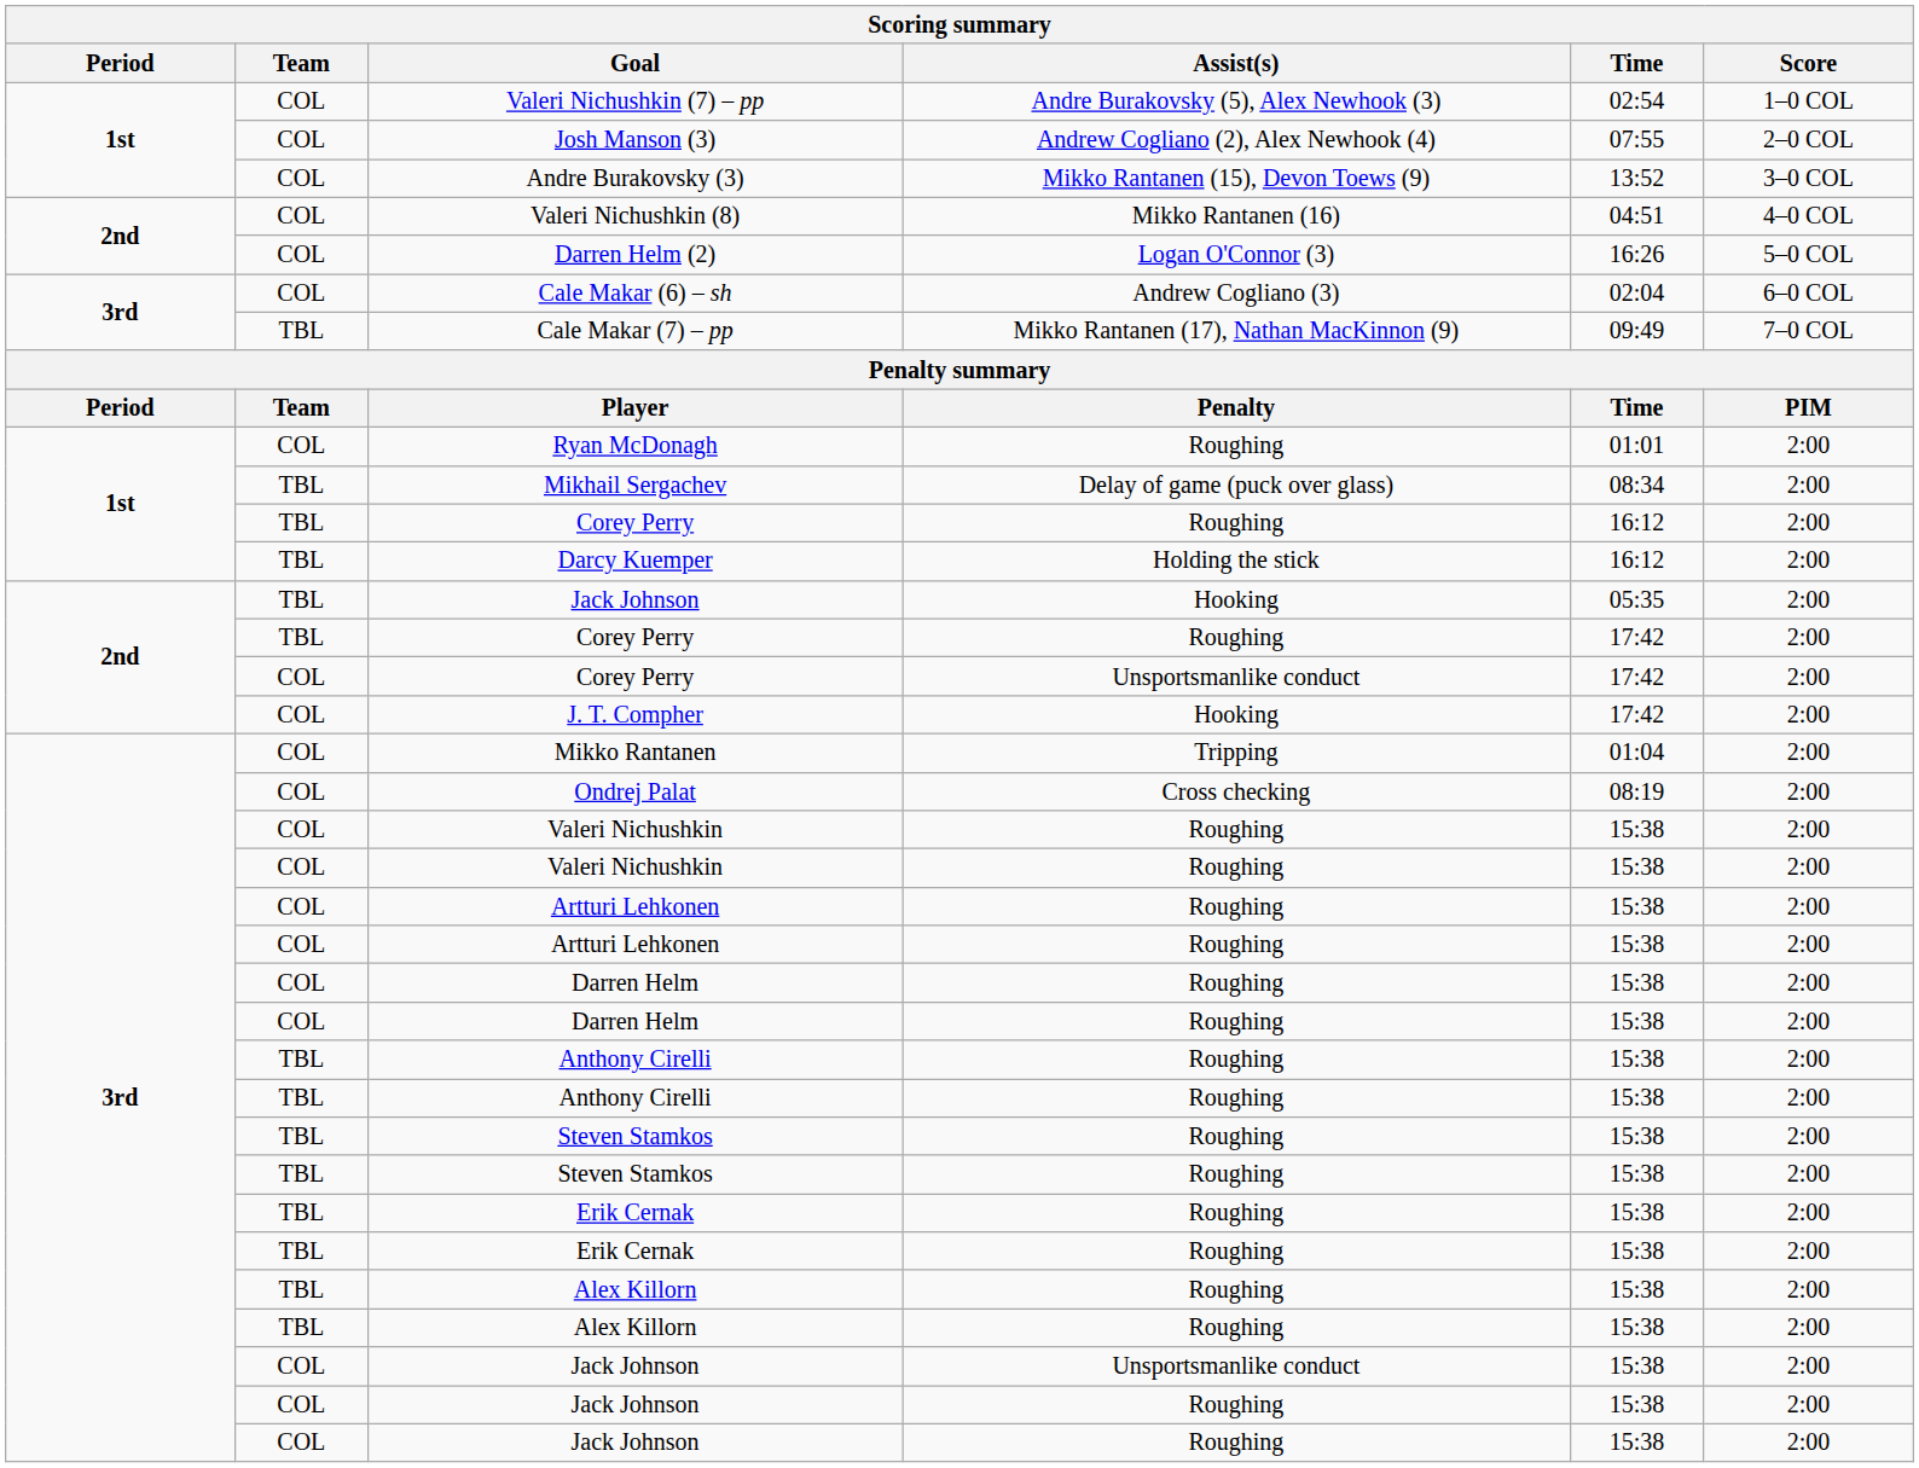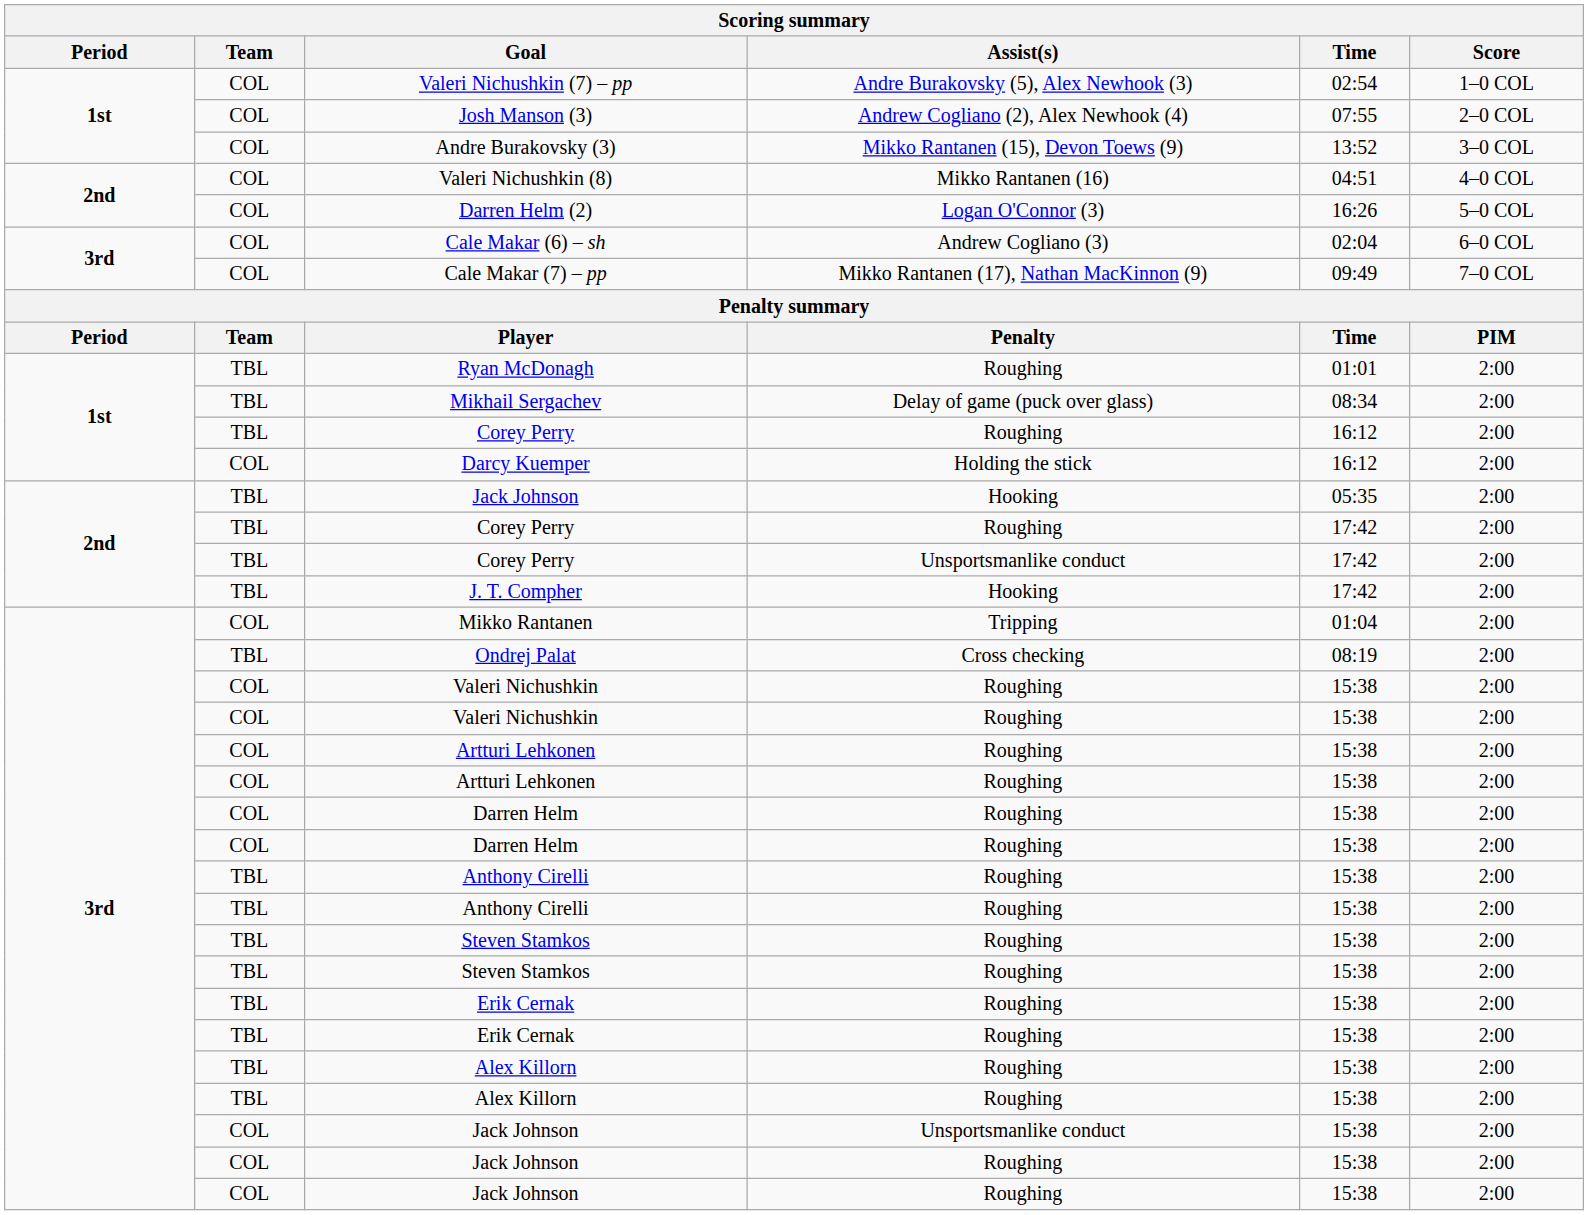Cale Makar (7) – pp | Team: TBL -> COL
Ryan McDonagh | Team: COL -> TBL
Darcy Kuemper | Team: TBL -> COL
Corey Perry / Unsportsmanlike conduct | Team: COL -> TBL
J. T. Compher | Team: COL -> TBL
Ondrej Palat | Team: COL -> TBL
